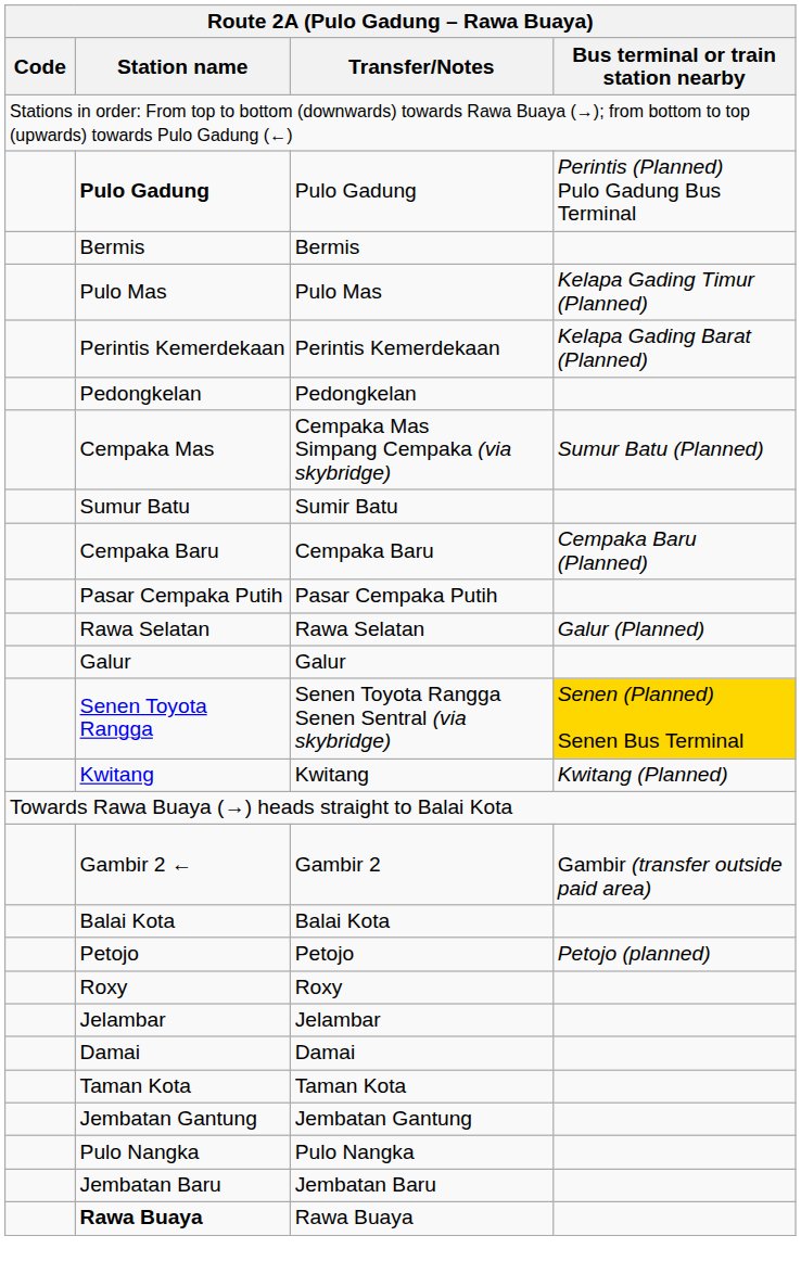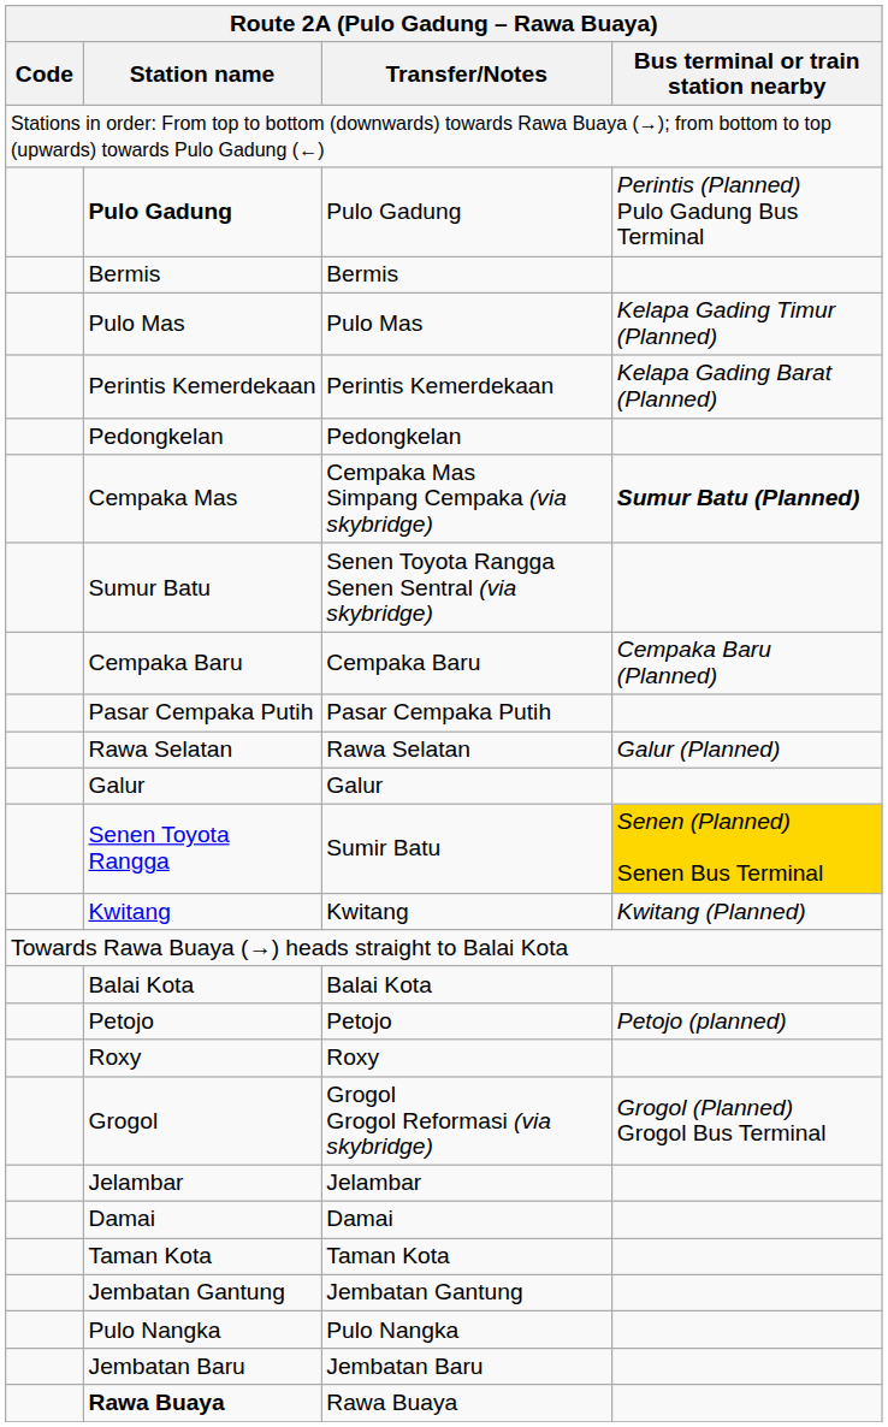Cempaka Mas | Bus terminal or train station nearby: normal -> bold
Sumur Batu | Transfer/Notes: Sumir Batu -> Senen Toyota Rangga Senen Sentral (via skybridge)
Senen Toyota Rangga | Transfer/Notes: Senen Toyota Rangga Senen Sentral (via skybridge) -> Sumir Batu
- row: Gambir 2 ← | Gambir 2 | Gambir (transfer outside paid area)
+ row: Grogol | Grogol Grogol Reformasi (via skybridge) | Grogol (Planned) Grogol Bus Terminal
